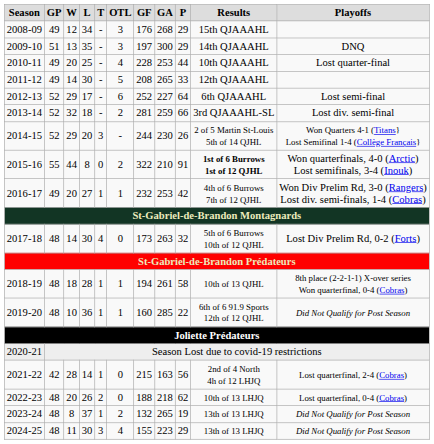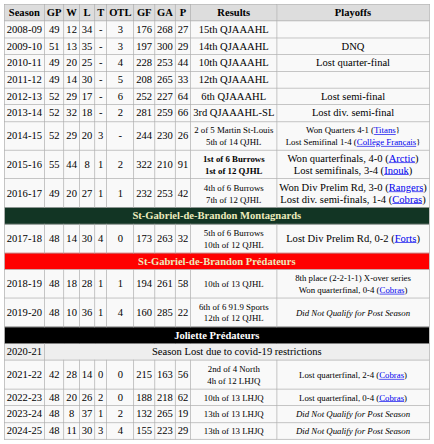2008-09 | P: 29 -> 27
2015-16 | T: 0 -> 1
2019-20 | OTL: 1 -> 4
2021-22 | T: 1 -> 0
